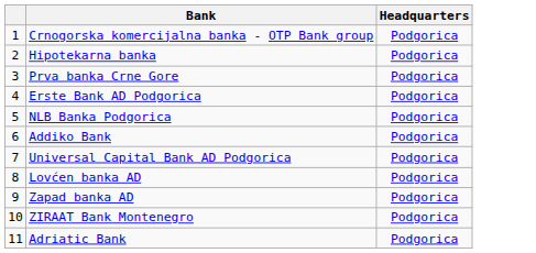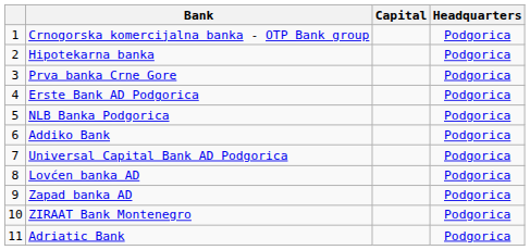+ column: Capital
